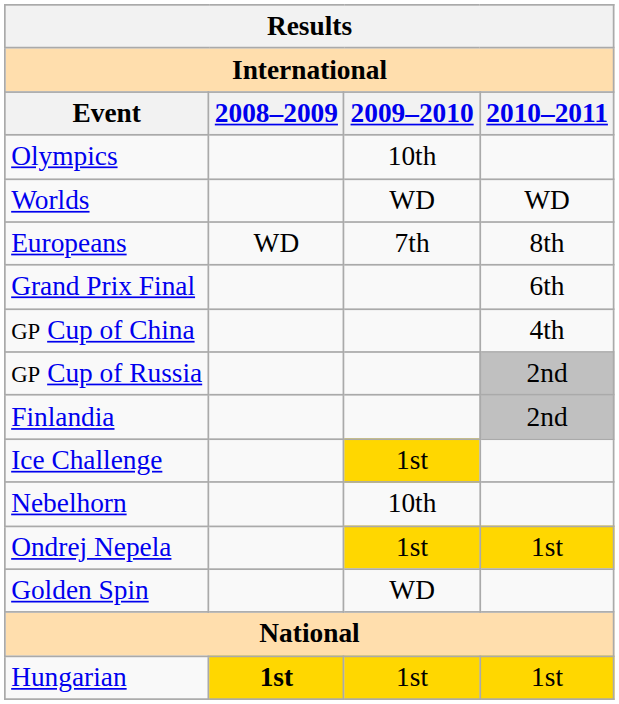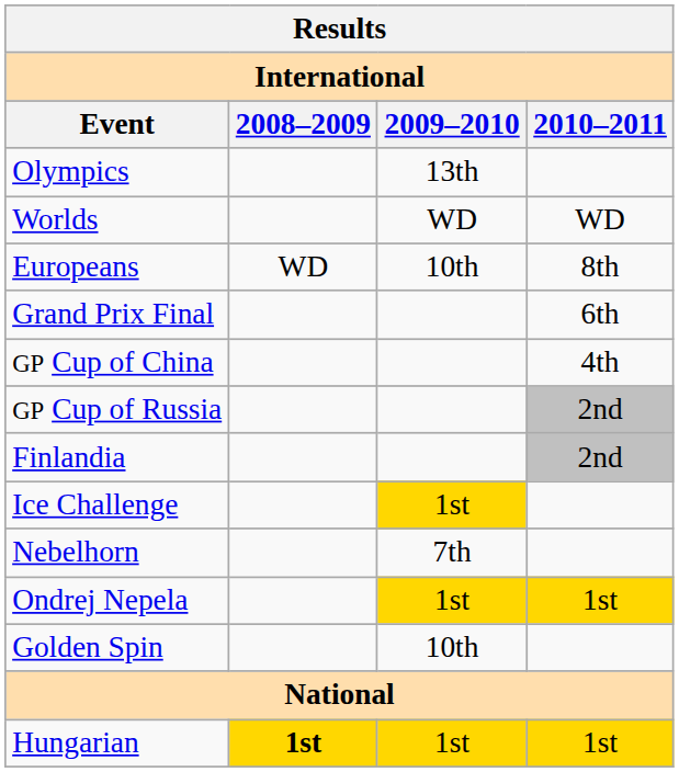Olympics | 2009–2010: 10th -> 13th
Europeans | 2009–2010: 7th -> 10th
Nebelhorn | 2009–2010: 10th -> 7th
Golden Spin | 2009–2010: WD -> 10th
